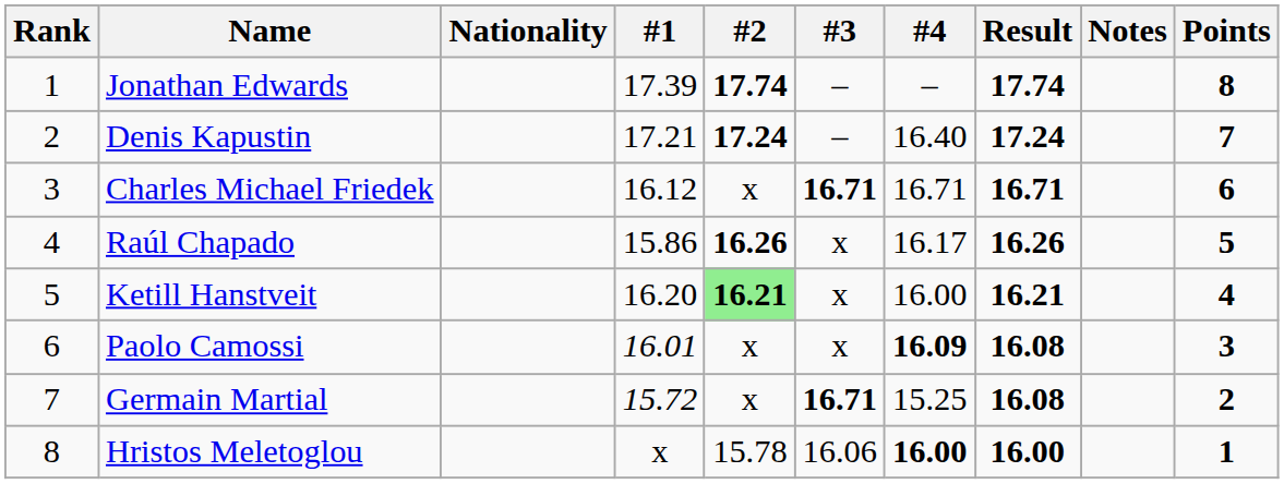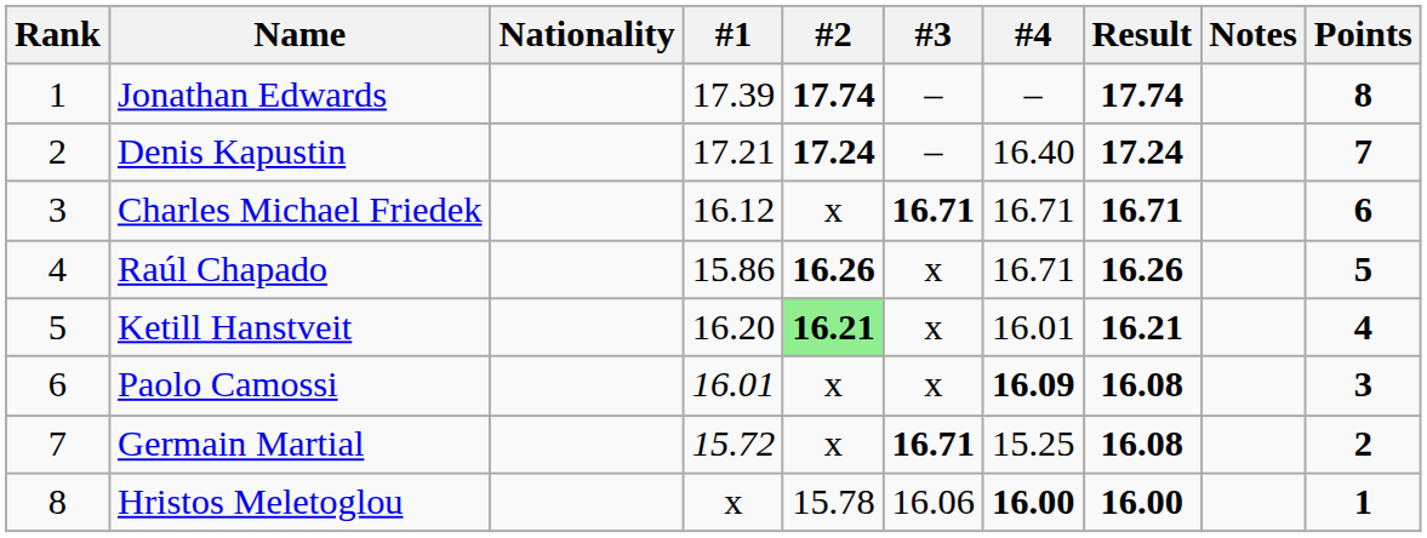Raúl Chapado | #4: 16.17 -> 16.71
Ketill Hanstveit | #4: 16.00 -> 16.01
